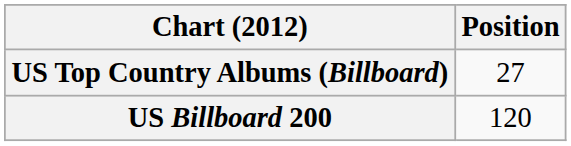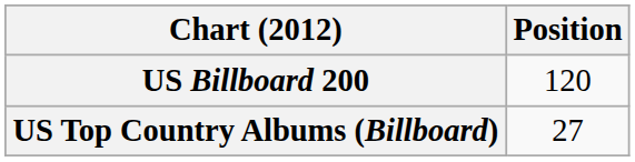rows swapped: US Billboard 200 <-> US Top Country Albums (Billboard)
